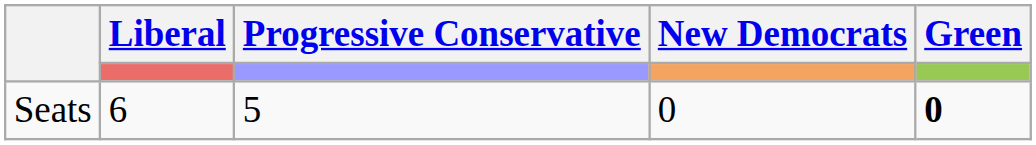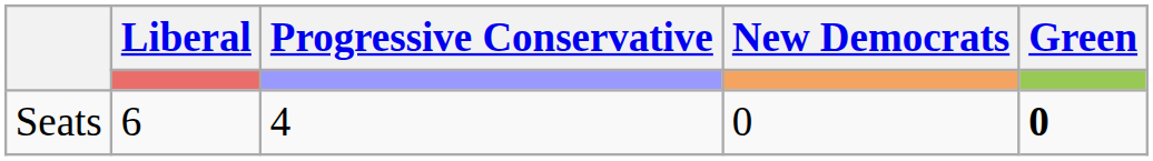Seats | Progressive Conservative: 5 -> 4
